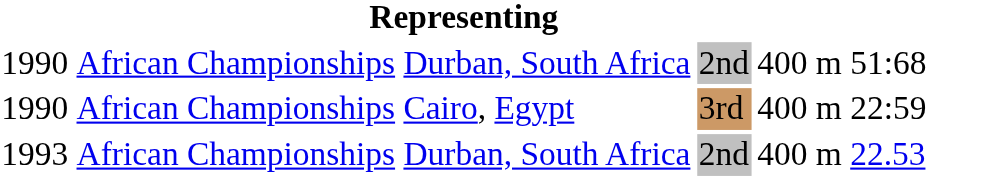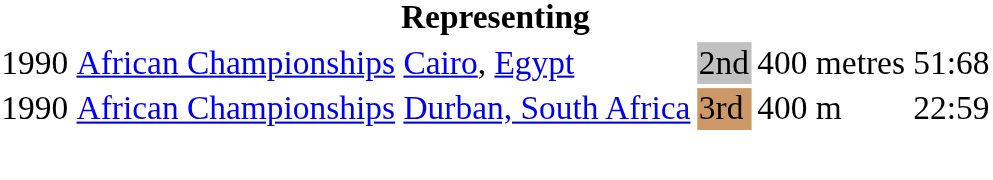1990 / 2nd | column 3: Durban, South Africa -> Cairo, Egypt
1990 / 2nd | column 5: 400 m -> 400 metres
1990 / 3rd | column 3: Cairo, Egypt -> Durban, South Africa
- row: 1993 | African Championships | Durban, South Africa | 2nd | 400 m | 22.53
